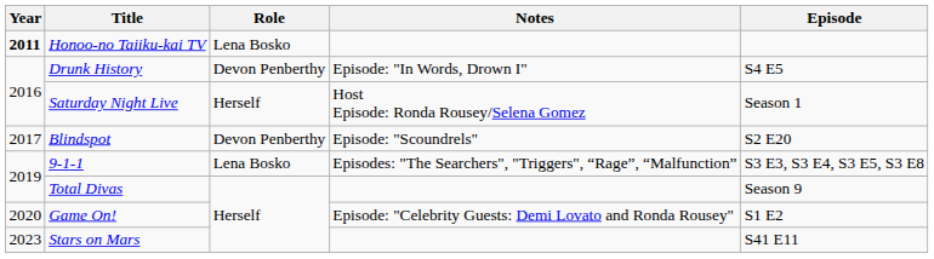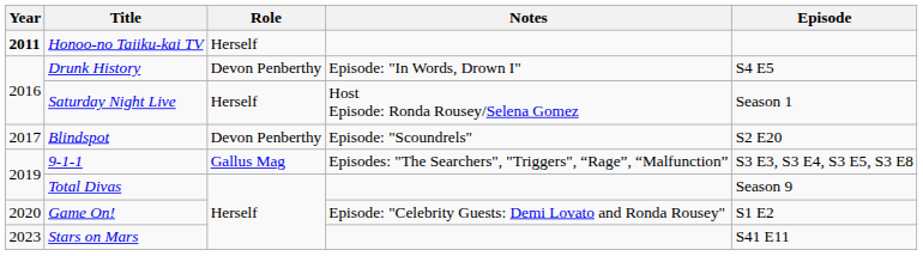Honoo-no Taiiku-kai TV | Role: Lena Bosko -> Herself
9-1-1 | Role: Lena Bosko -> Gallus Mag
